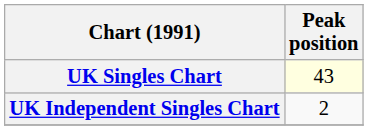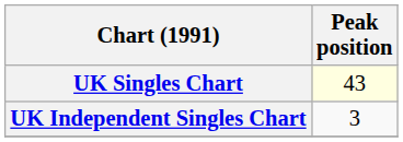UK Independent Singles Chart | Peak position: 2 -> 3
